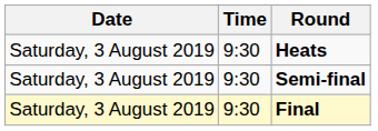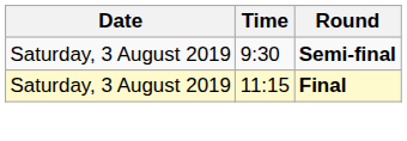- row: Saturday, 3 August 2019 | 9:30 | Heats
Final | Time: 9:30 -> 11:15
